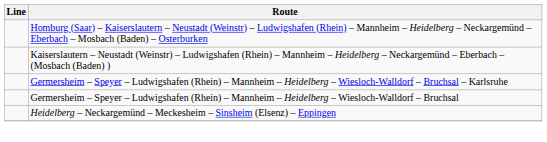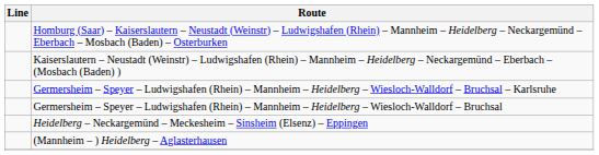+ row: (Mannheim – ) Heidelberg – Aglasterhausen
